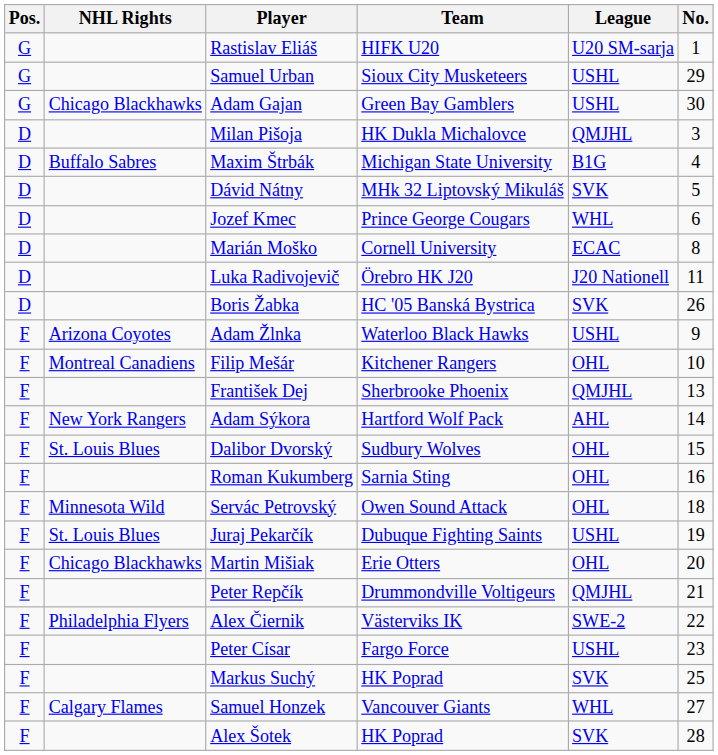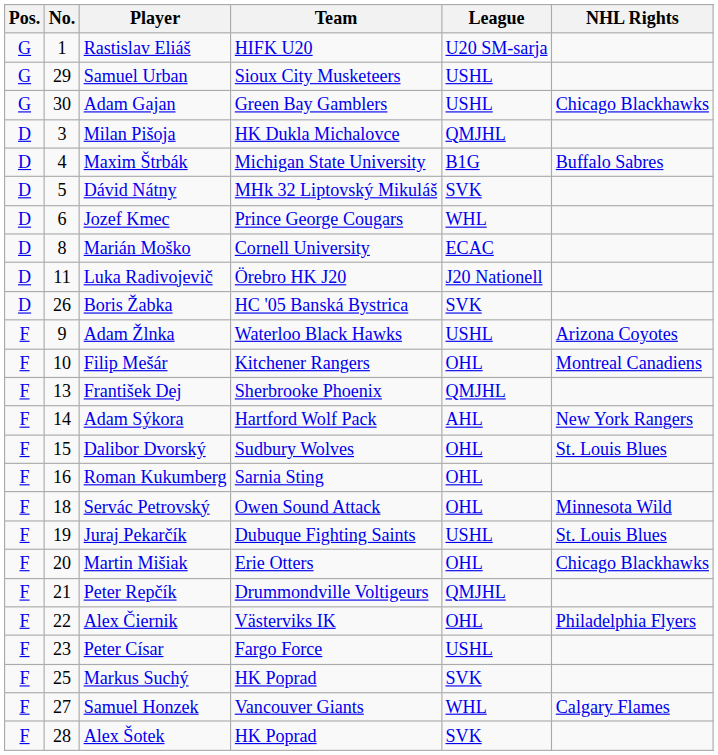columns swapped: No. <-> NHL Rights
Alex Čiernik | League: SWE-2 -> OHL
